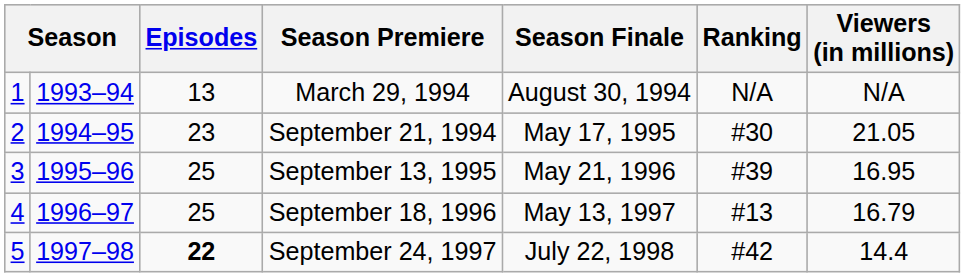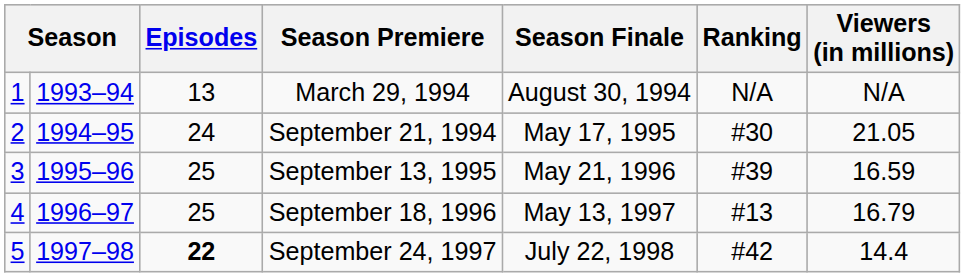September 21, 1994 | Episodes: 23 -> 24
September 13, 1995 | Viewers (in millions): 16.95 -> 16.59
